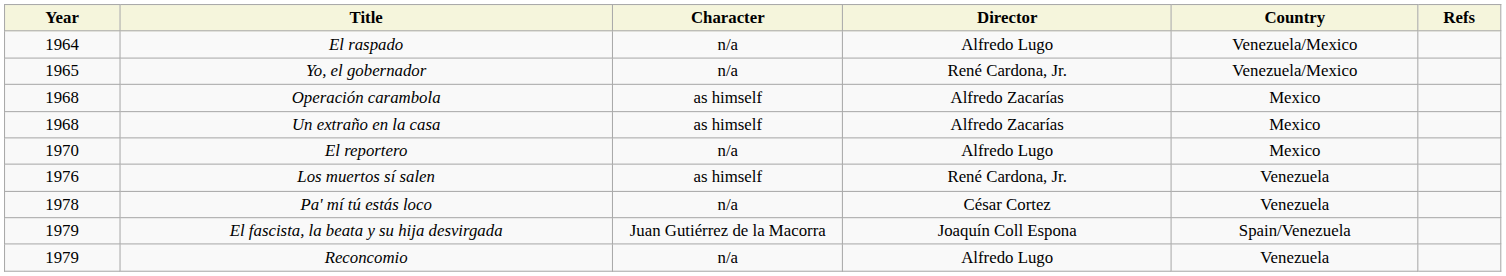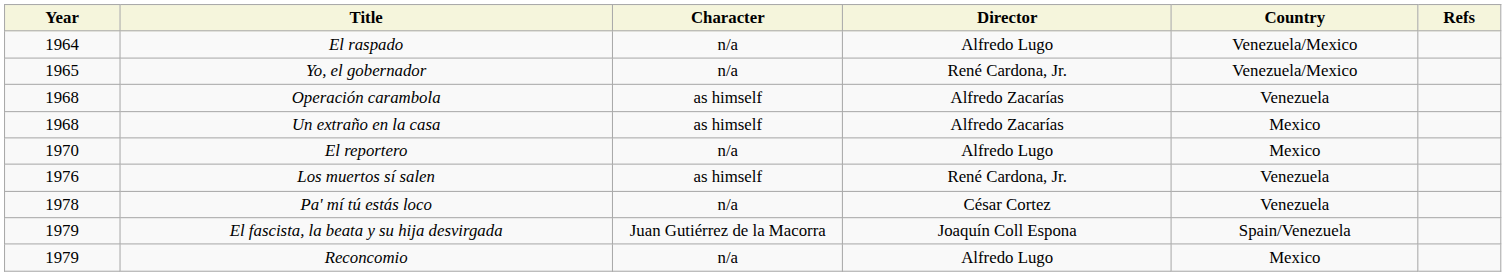Operación carambola | Country: Mexico -> Venezuela
Reconcomio | Country: Venezuela -> Mexico
